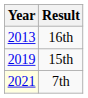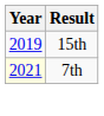- row: 2013 | 16th
